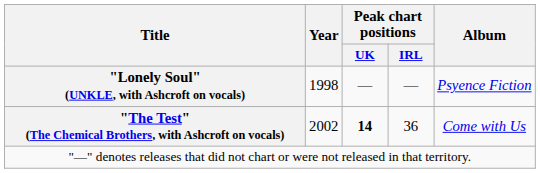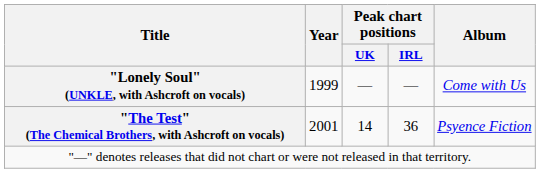"Lonely Soul" (UNKLE, with Ashcroft on vocals) | Year: 1998 -> 1999
"Lonely Soul" (UNKLE, with Ashcroft on vocals) | Album: Psyence Fiction -> Come with Us
"The Test" (The Chemical Brothers, with Ashcroft on vocals) | Year: 2002 -> 2001
"The Test" (The Chemical Brothers, with Ashcroft on vocals) | Peak chart positions / UK: bold -> normal
"The Test" (The Chemical Brothers, with Ashcroft on vocals) | Album: Come with Us -> Psyence Fiction
